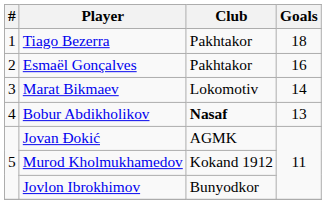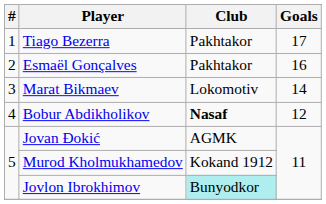Tiago Bezerra | Goals: 18 -> 17
Bobur Abdikholikov | Goals: 13 -> 12
Jovlon Ibrokhimov | Club: no background -> paleturquoise background
